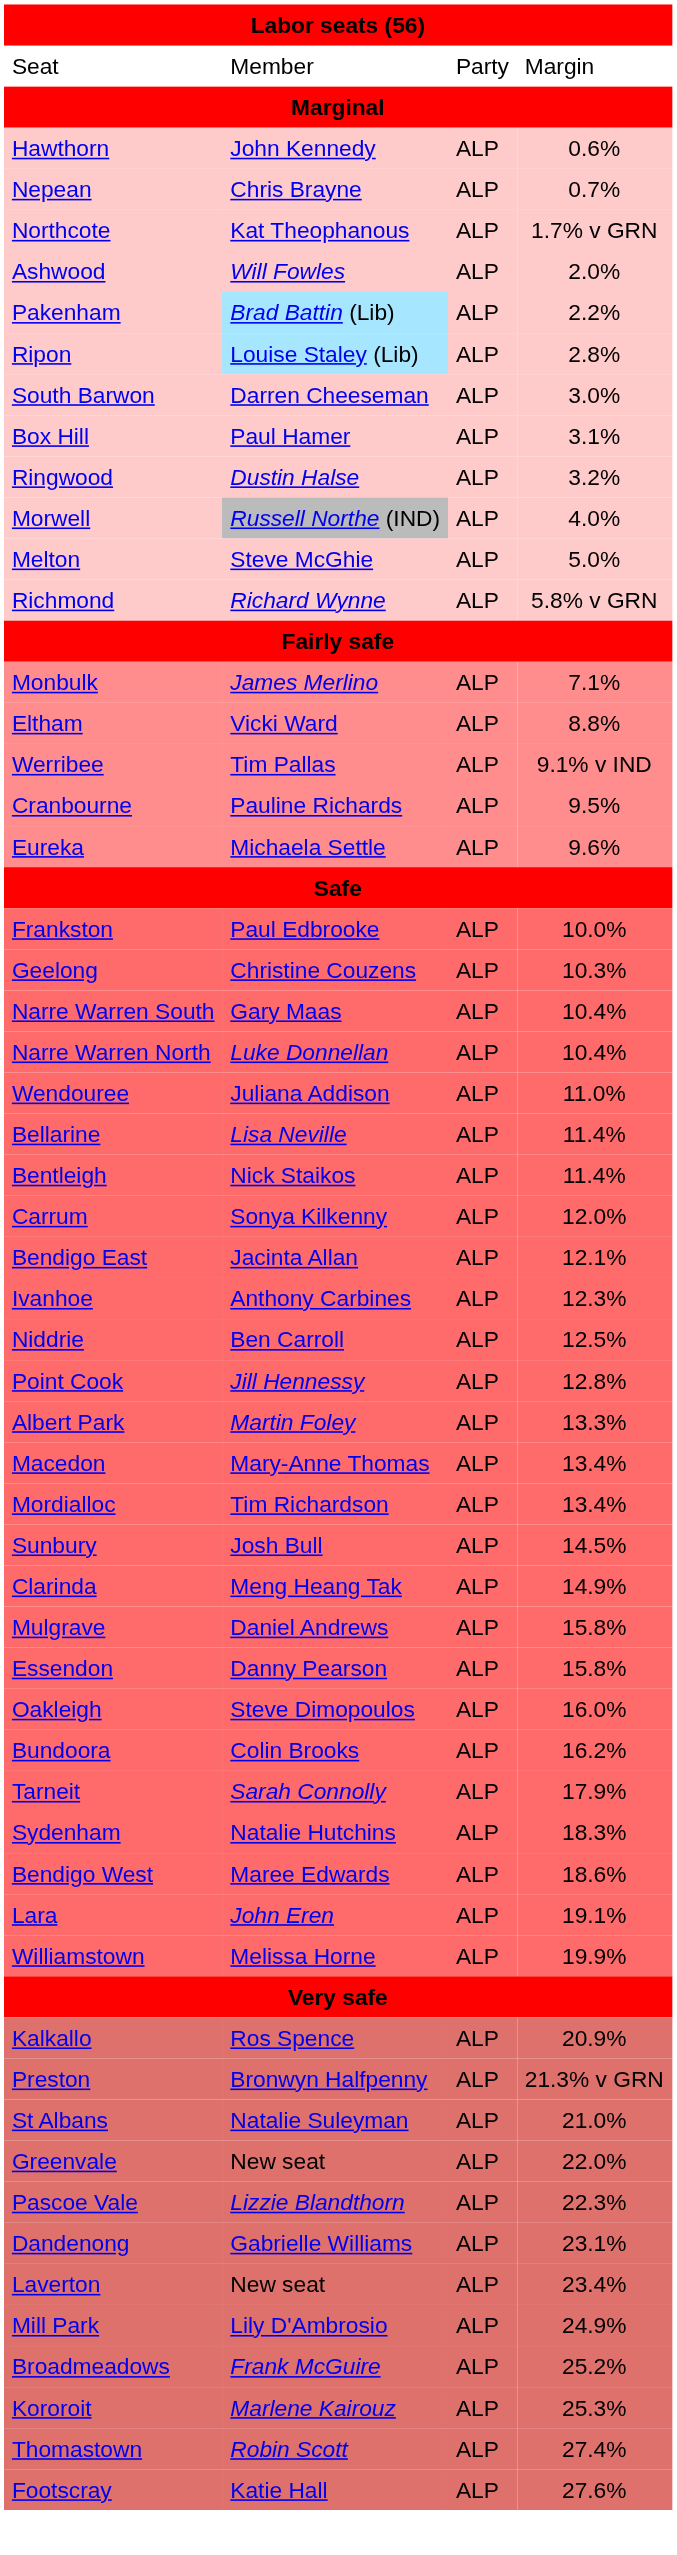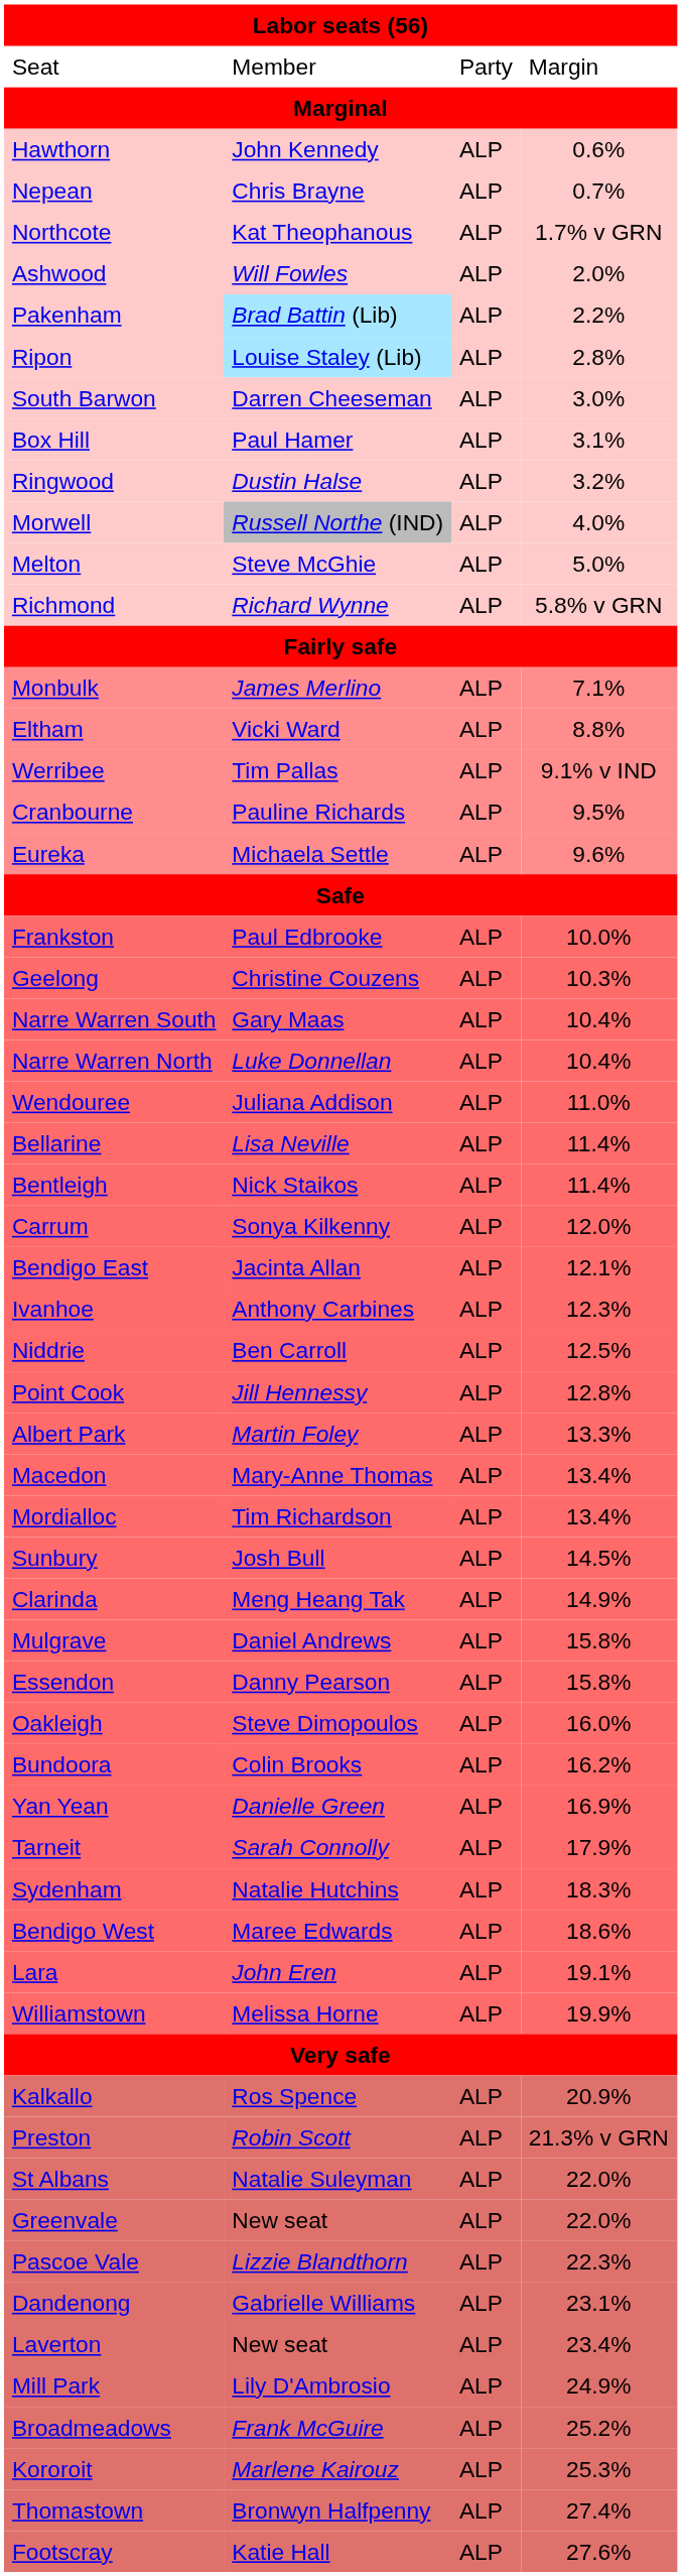+ row: Yan Yean | Danielle Green | ALP | 16.9%
Preston | column 2: Bronwyn Halfpenny -> Robin Scott
St Albans | column 4: 21.0% -> 22.0%
Thomastown | column 2: Robin Scott -> Bronwyn Halfpenny
